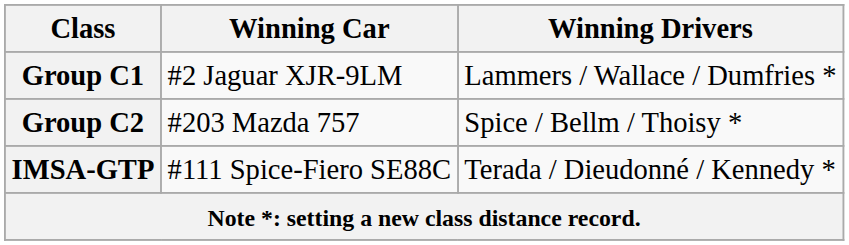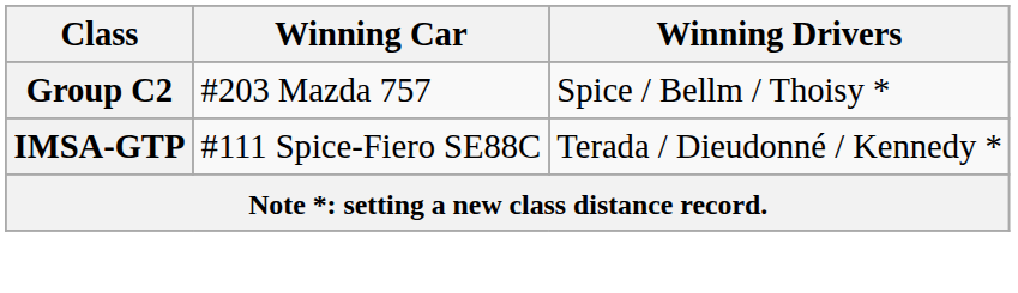- row: Group C1 | #2 Jaguar XJR-9LM | Lammers / Wallace / Dumfries *
